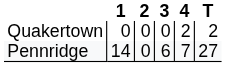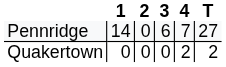rows swapped: Pennridge <-> Quakertown
